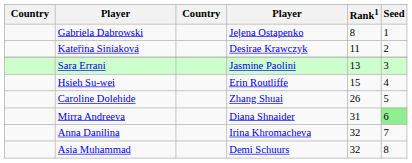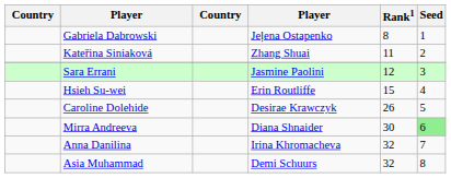Kateřina Siniaková | column 4: Desirae Krawczyk -> Zhang Shuai
Sara Errani | Rank1: 13 -> 12
Caroline Dolehide | column 4: Zhang Shuai -> Desirae Krawczyk
Mirra Andreeva | Rank1: 31 -> 30
